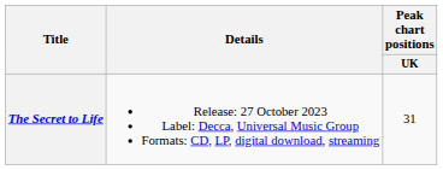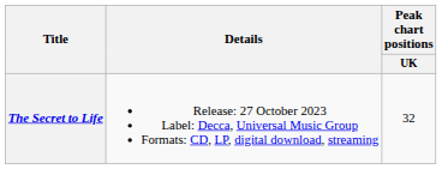The Secret to Life | Peak chart positions / UK: 31 -> 32
